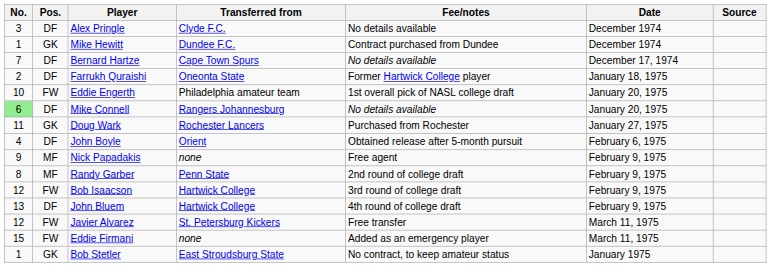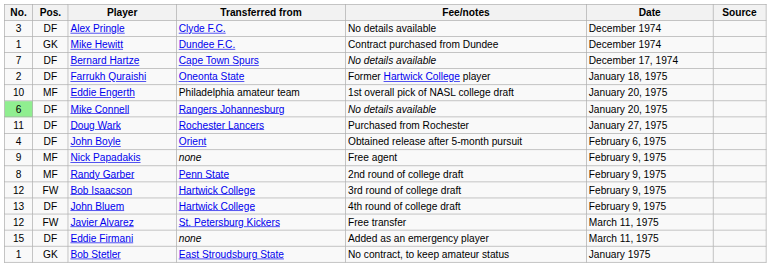Eddie Engerth | Pos.: FW -> MF
Doug Wark | Pos.: GK -> DF
Eddie Firmani | Pos.: FW -> DF
